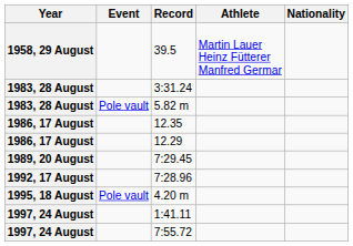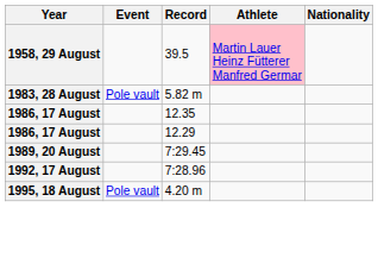39.5 | Athlete: no background -> pink background
- row: 1983, 28 August | 3:31.24
- row: 1997, 24 August | 1:41.11
- row: 1997, 24 August | 7:55.72
